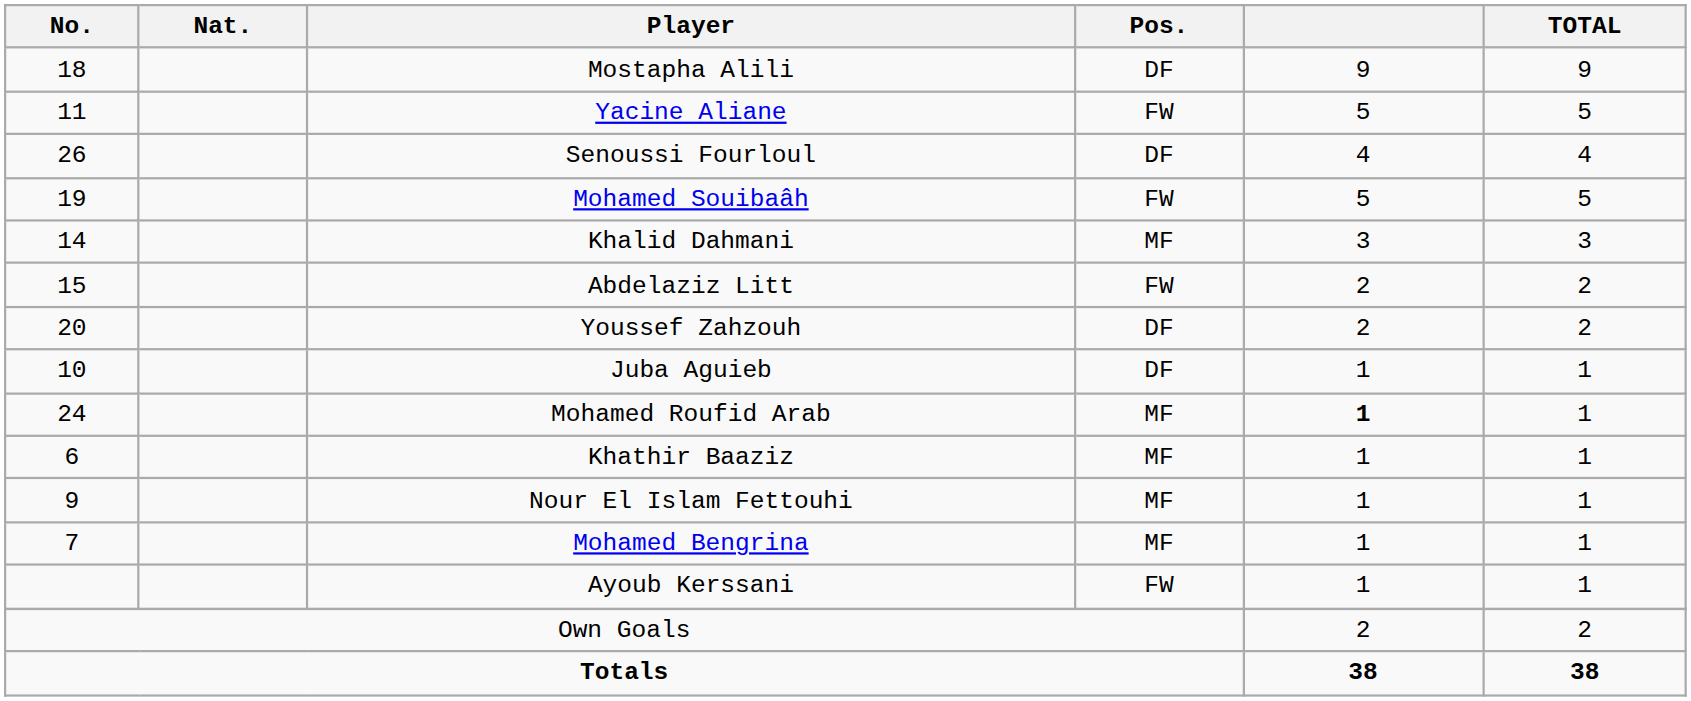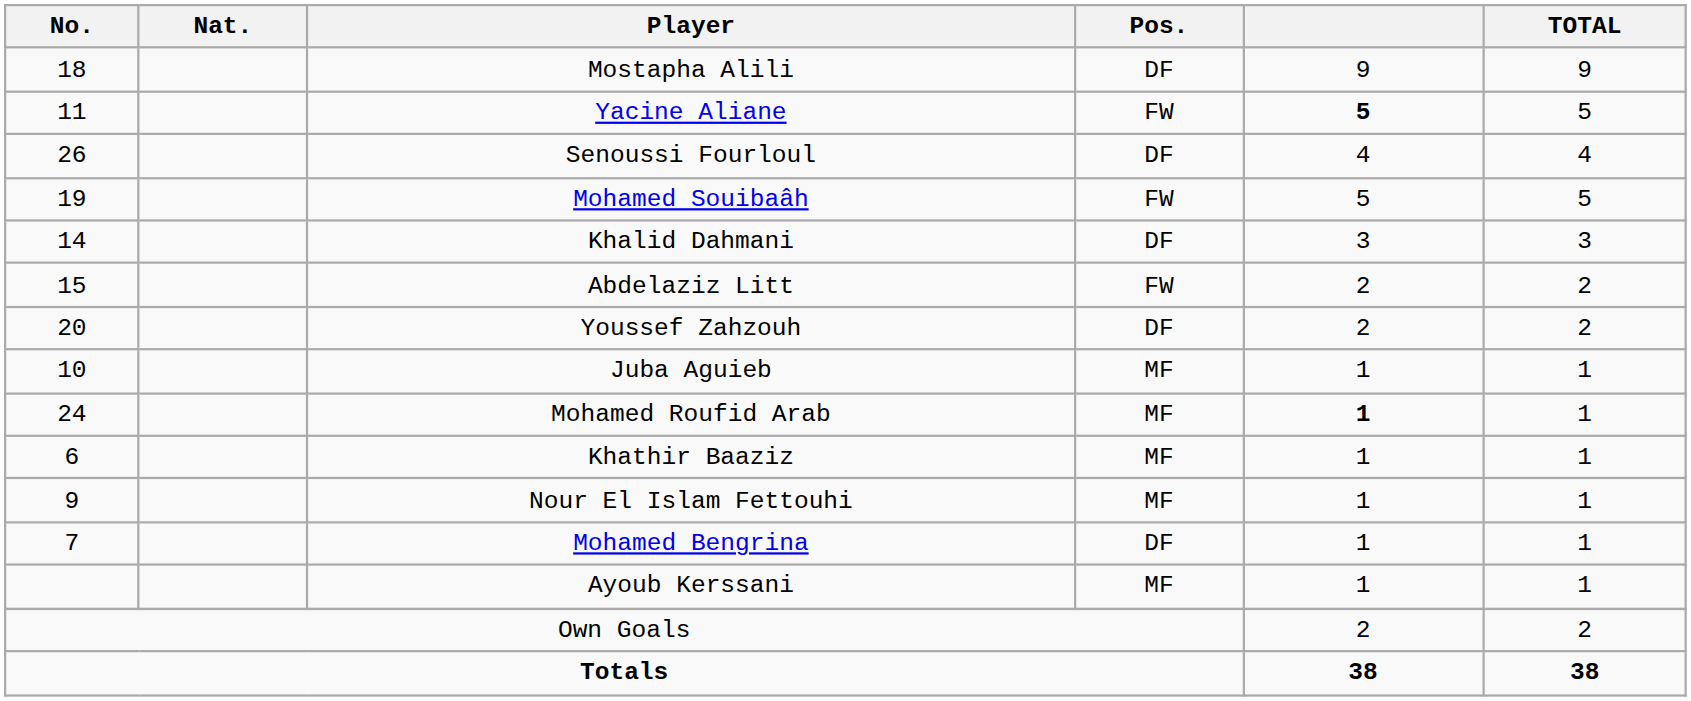Yacine Aliane | column 5: normal -> bold
Khalid Dahmani | Pos.: MF -> DF
Juba Aguieb | Pos.: DF -> MF
Mohamed Bengrina | Pos.: MF -> DF
Ayoub Kerssani | Pos.: FW -> MF
